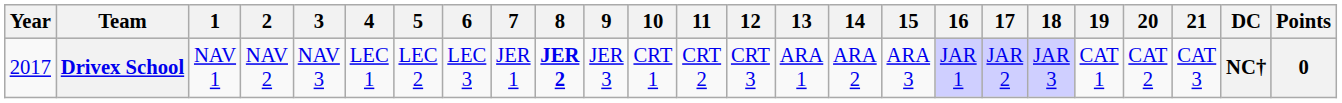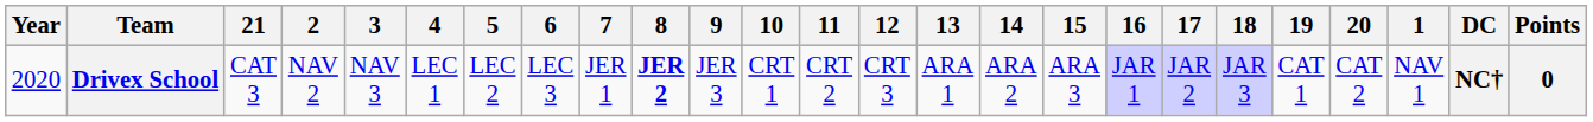columns swapped: 1 <-> 21
Drivex School | Year: 2017 -> 2020
